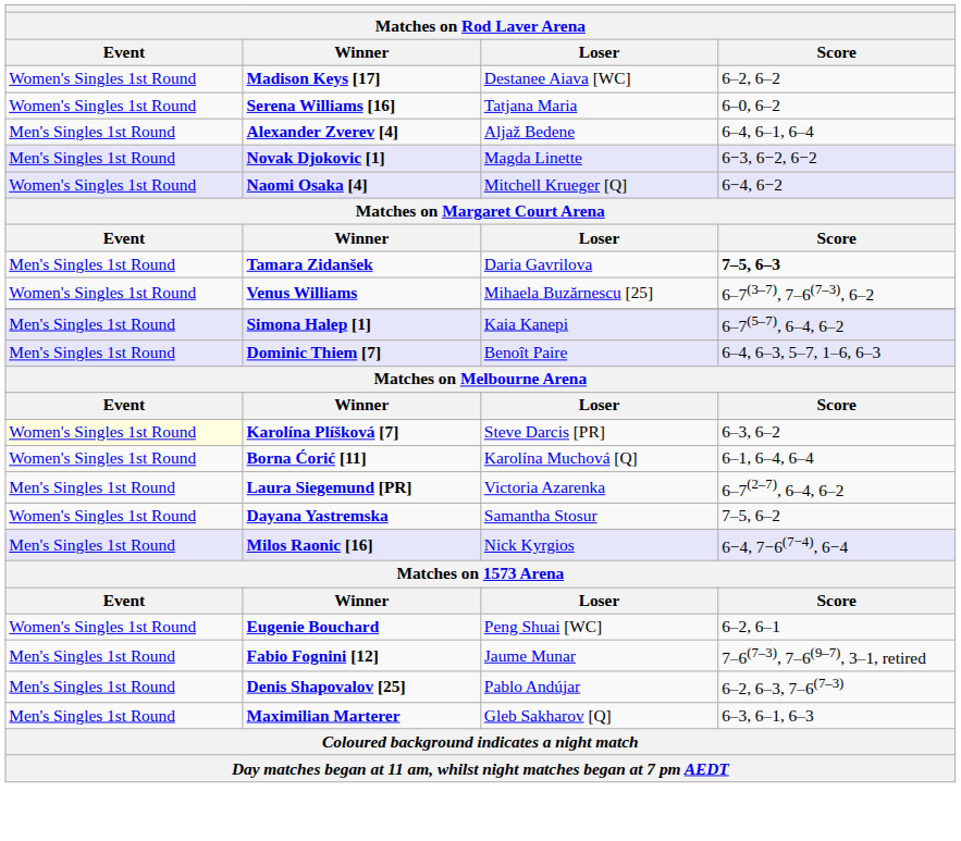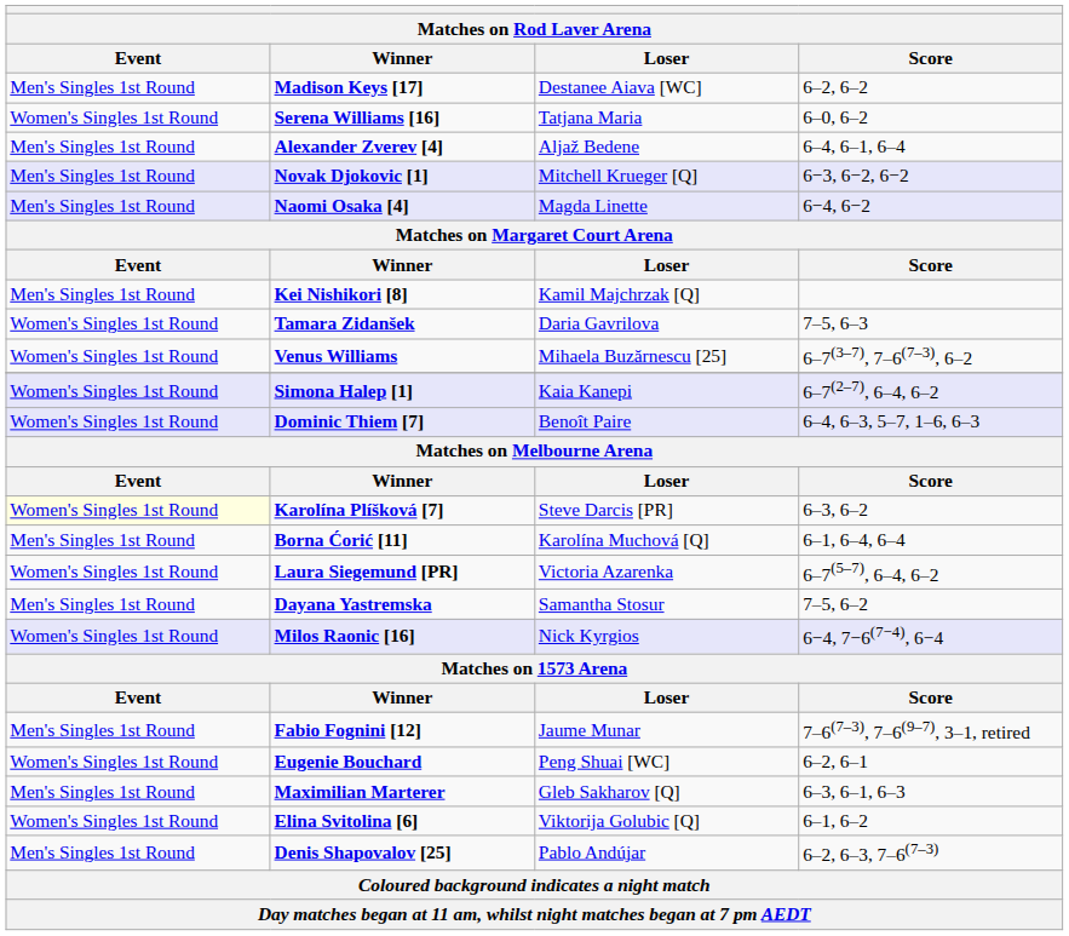Madison Keys [17] | Event: Women's Singles 1st Round -> Men's Singles 1st Round
Novak Djokovic [1] | Loser: Magda Linette -> Mitchell Krueger [Q]
Naomi Osaka [4] | Event: Women's Singles 1st Round -> Men's Singles 1st Round
Naomi Osaka [4] | Loser: Mitchell Krueger [Q] -> Magda Linette
+ row: Men's Singles 1st Round | Kei Nishikori [8] | Kamil Majchrzak [Q]
Tamara Zidanšek | Event: Men's Singles 1st Round -> Women's Singles 1st Round
Tamara Zidanšek | Score: bold -> normal
Simona Halep [1] | Event: Men's Singles 1st Round -> Women's Singles 1st Round
Simona Halep [1] | Score: 6–7(5–7), 6–4, 6–2 -> 6–7(2–7), 6–4, 6–2
Dominic Thiem [7] | Event: Men's Singles 1st Round -> Women's Singles 1st Round
Borna Ćorić [11] | Event: Women's Singles 1st Round -> Men's Singles 1st Round
Laura Siegemund [PR] | Event: Men's Singles 1st Round -> Women's Singles 1st Round
Laura Siegemund [PR] | Score: 6–7(2–7), 6–4, 6–2 -> 6–7(5–7), 6–4, 6–2
Dayana Yastremska | Event: Women's Singles 1st Round -> Men's Singles 1st Round
Milos Raonic [16] | Event: Men's Singles 1st Round -> Women's Singles 1st Round
rows swapped: Fabio Fognini [12] <-> Eugenie Bouchard
rows swapped: Denis Shapovalov [25] <-> Maximilian Marterer
+ row: Women's Singles 1st Round | Elina Svitolina [6] | Viktorija Golubic [Q] | 6–1, 6–2
